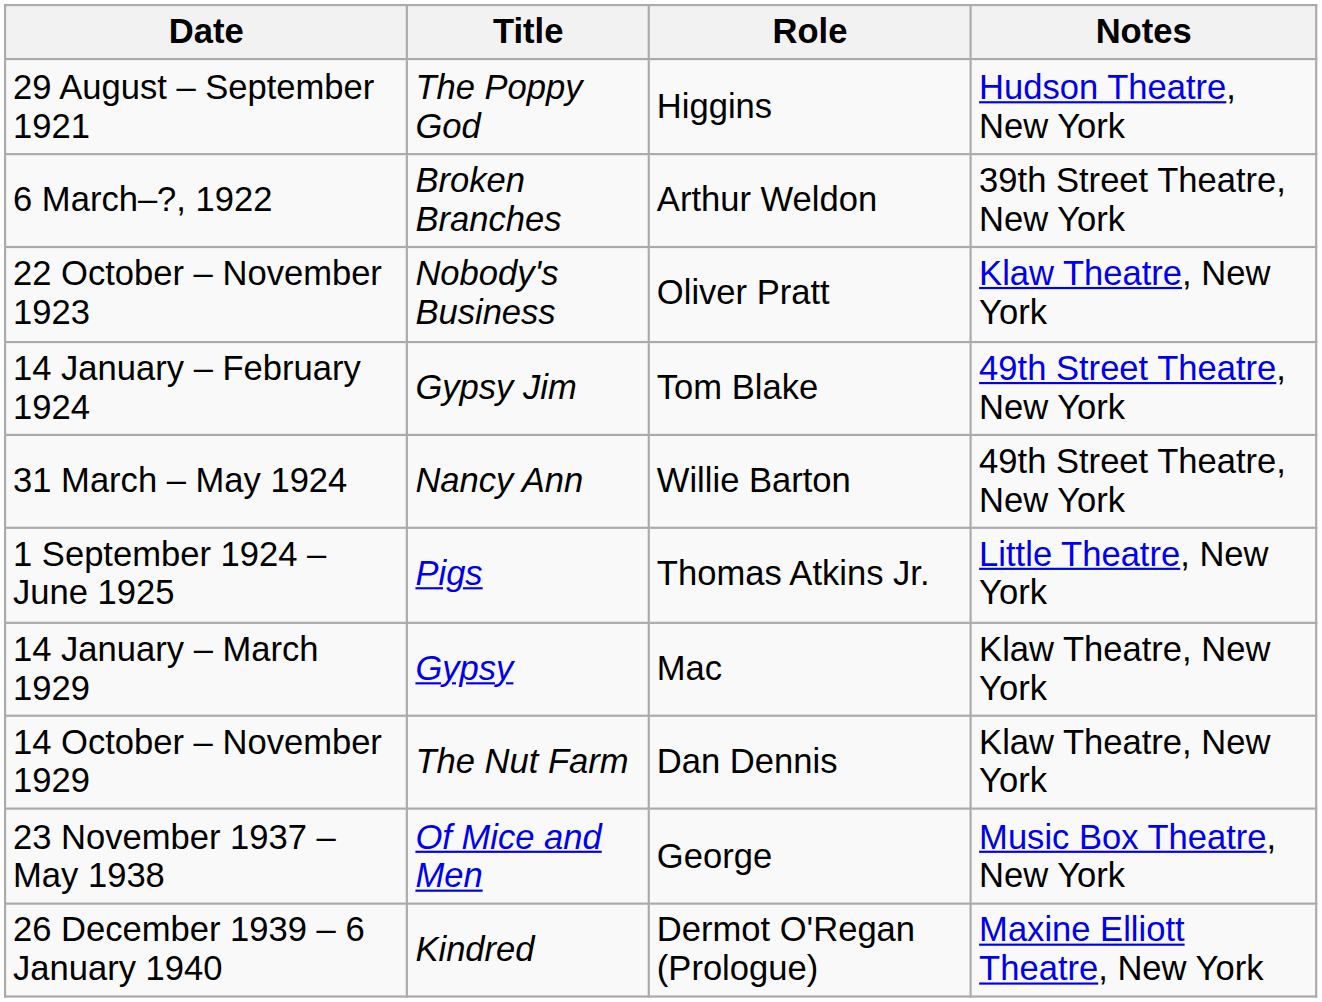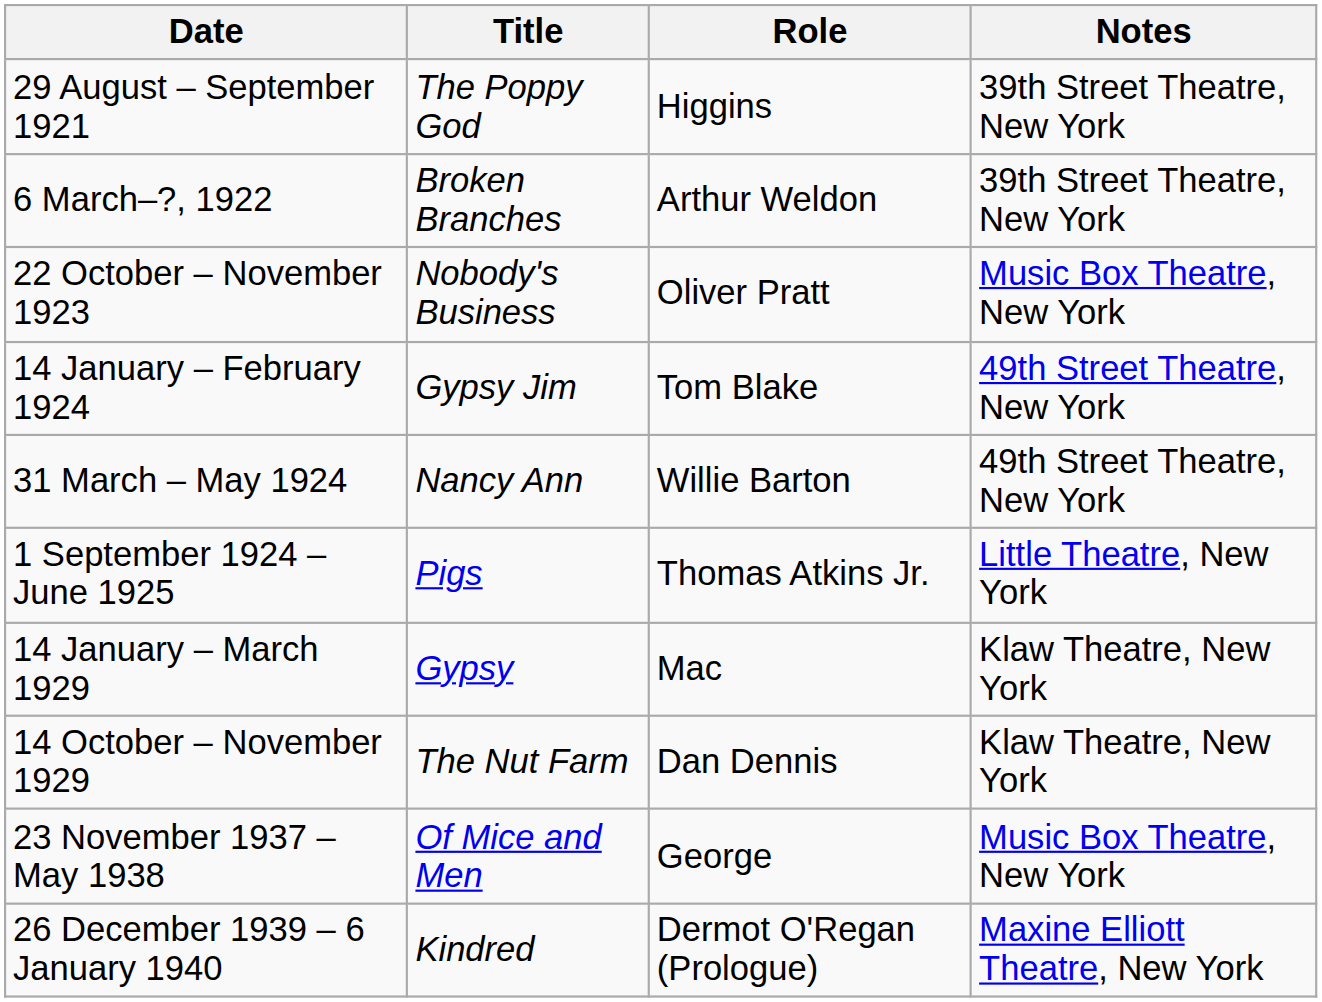29 August – September 1921 | Notes: Hudson Theatre, New York -> 39th Street Theatre, New York
22 October – November 1923 | Notes: Klaw Theatre, New York -> Music Box Theatre, New York
